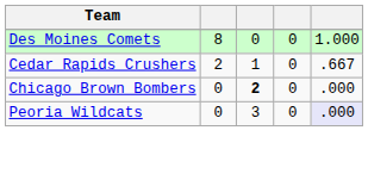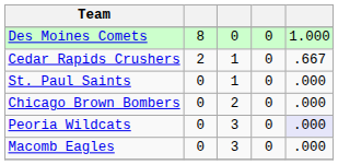+ row: St. Paul Saints | 0 | 1 | 0 | .000
Chicago Brown Bombers | column 3: bold -> normal
+ row: Macomb Eagles | 0 | 3 | 0 | .000
